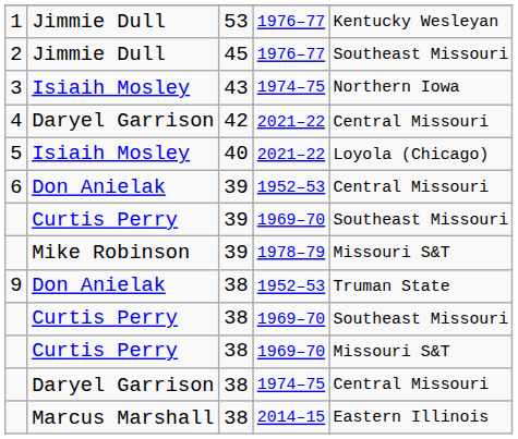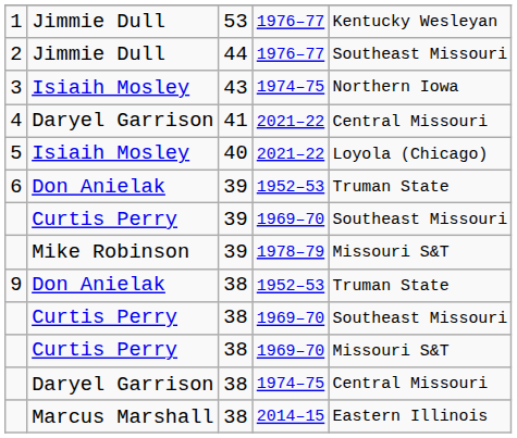2 | column 3: 45 -> 44
4 | column 3: 42 -> 41
6 | column 5: Central Missouri -> Truman State
